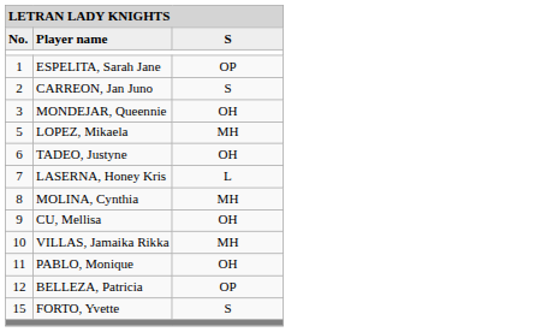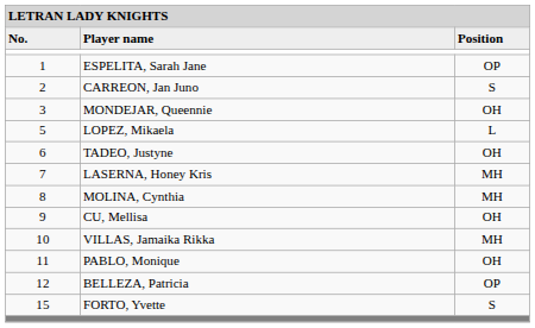Player name | column 3: S -> Position
LOPEZ, Mikaela | column 3: MH -> L
LASERNA, Honey Kris | column 3: L -> MH
